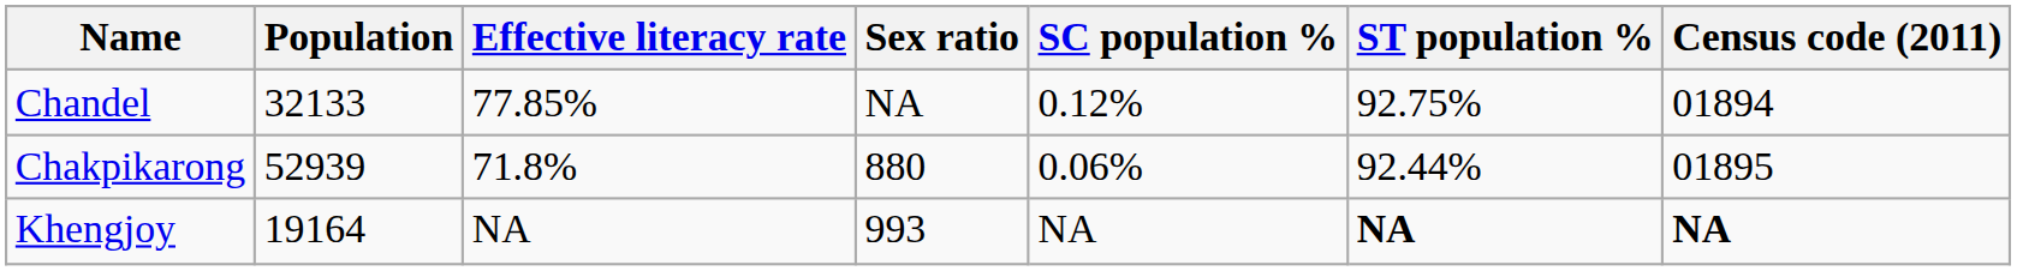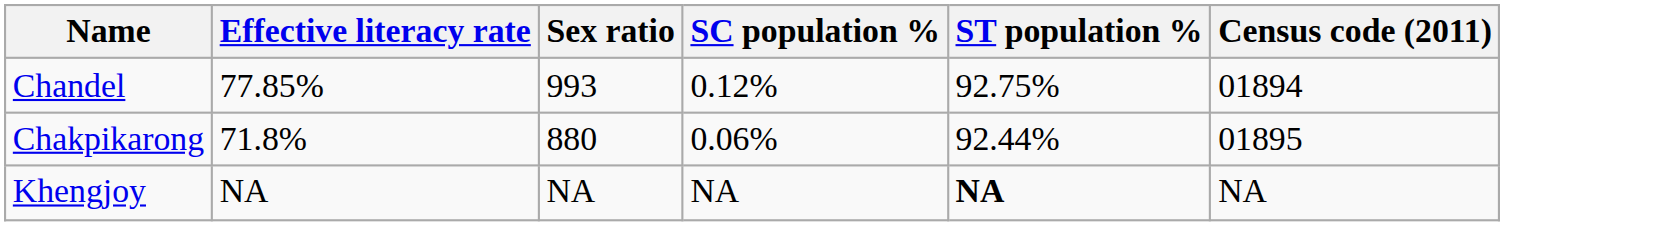- column: Population | 32133 | 52939 | 19164
Chandel | Sex ratio: NA -> 993
Khengjoy | Sex ratio: 993 -> NA
Khengjoy | Census code (2011): bold -> normal
